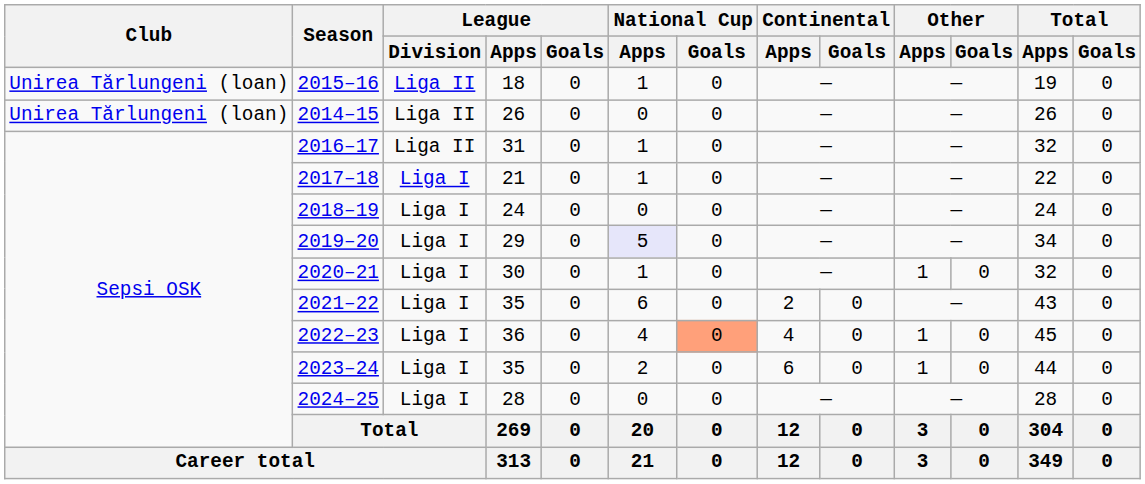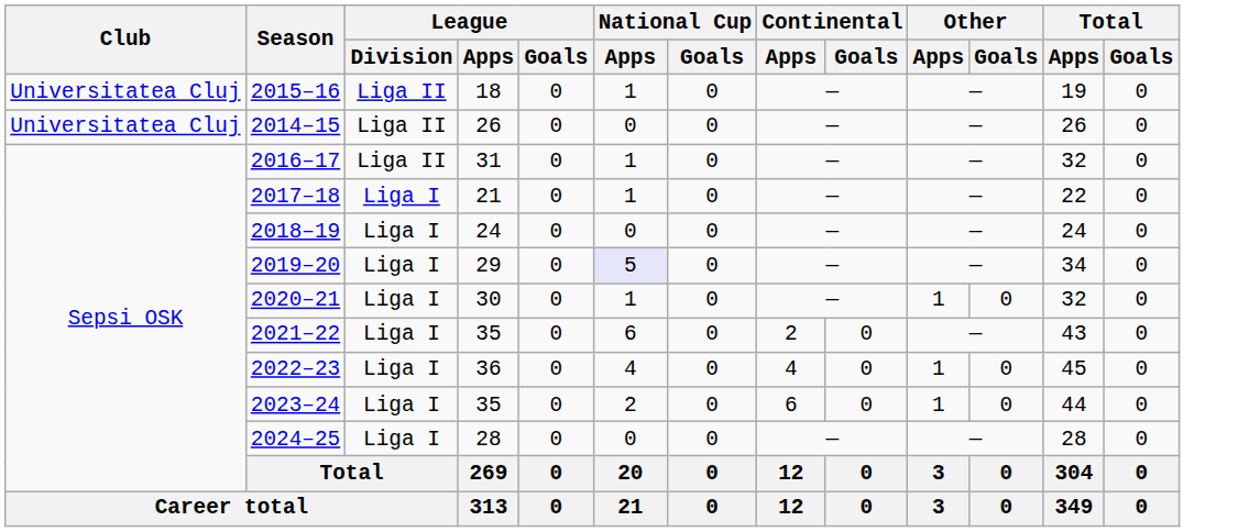2015–16 | Club: Unirea Tărlungeni (loan) -> Universitatea Cluj
2014–15 | Club: Unirea Tărlungeni (loan) -> Universitatea Cluj
2022–23 | National Cup / Goals: lightsalmon background -> no background
